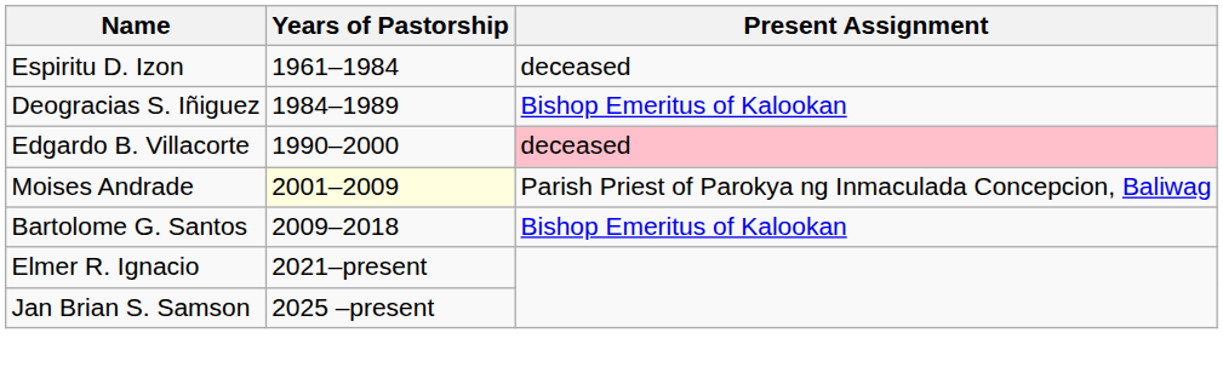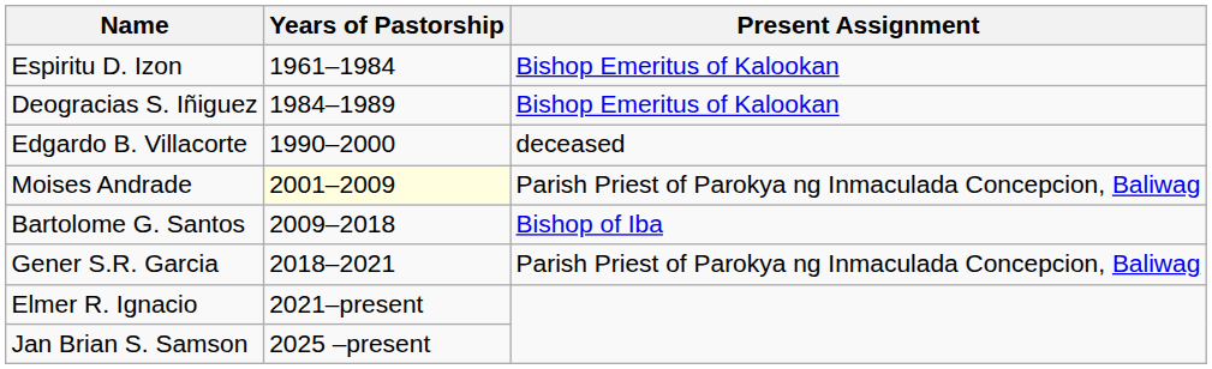Espiritu D. Izon | Present Assignment: deceased -> Bishop Emeritus of Kalookan
Edgardo B. Villacorte | Present Assignment: pink background -> no background
Bartolome G. Santos | Present Assignment: Bishop Emeritus of Kalookan -> Bishop of Iba
+ row: Gener S.R. Garcia | 2018–2021 | Parish Priest of Parokya ng Inmaculada Concepcion, Baliwag
